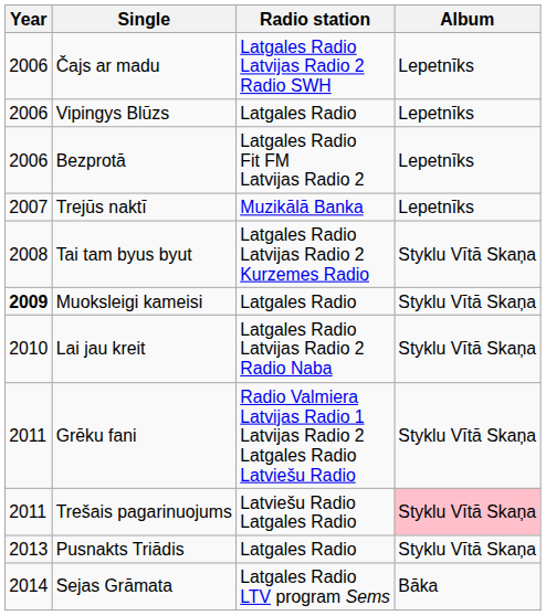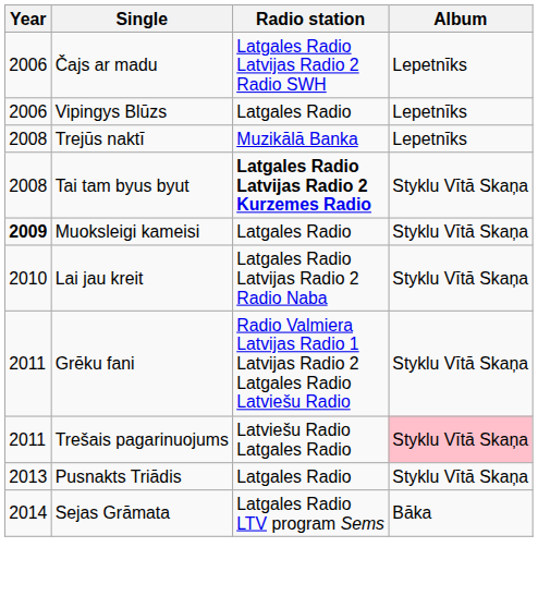- row: 2006 | Bezprotā | Latgales Radio Fit FM Latvijas Radio 2 | Lepetnīks
Trejūs naktī | Year: 2007 -> 2008
Tai tam byus byut | Radio station: normal -> bold
